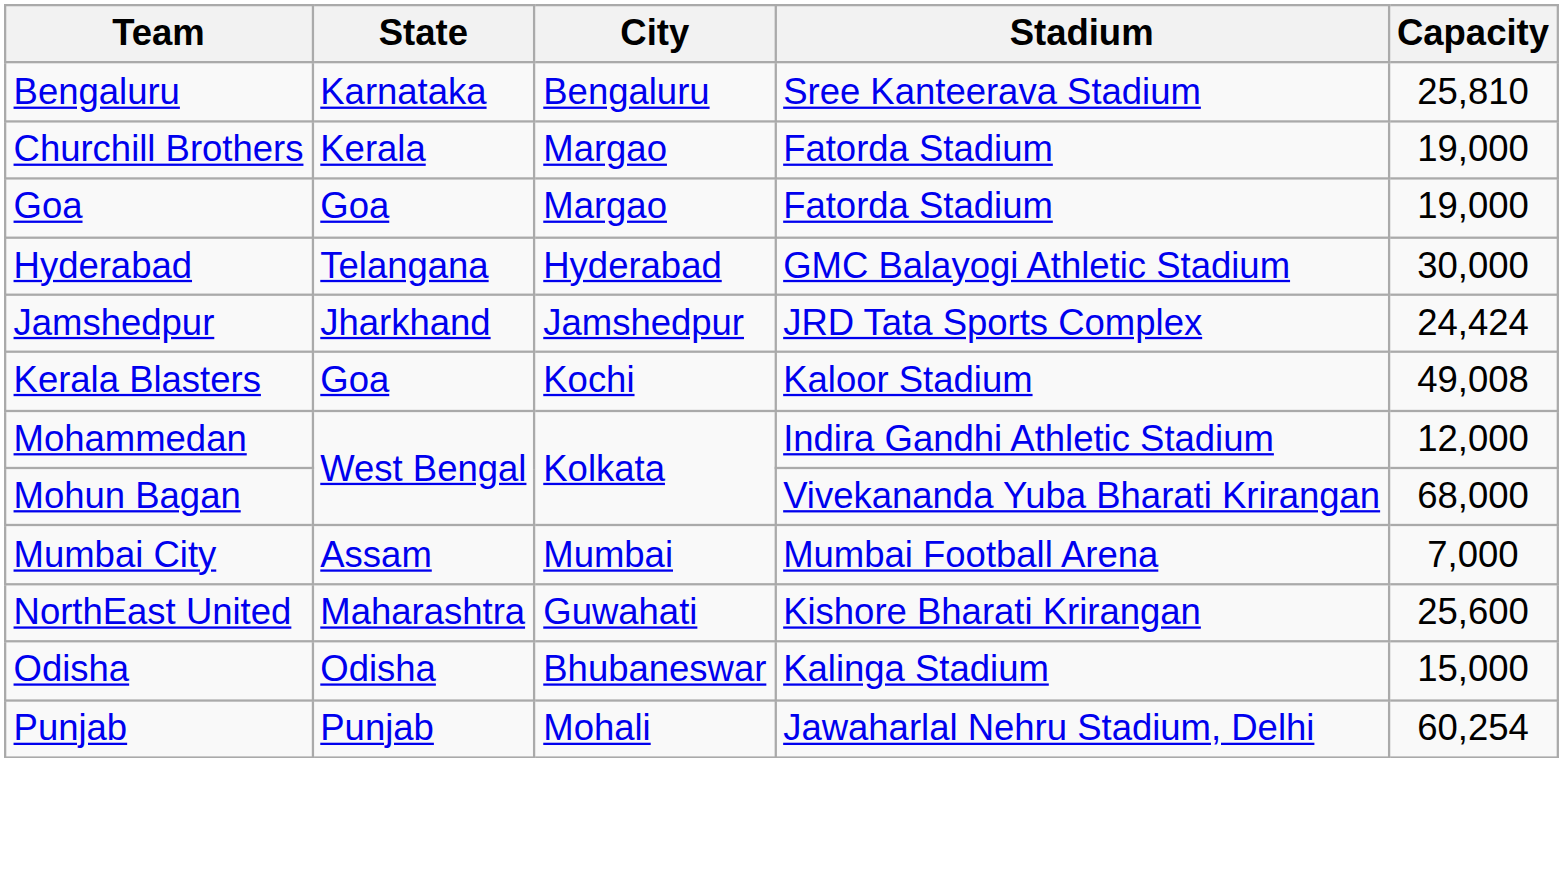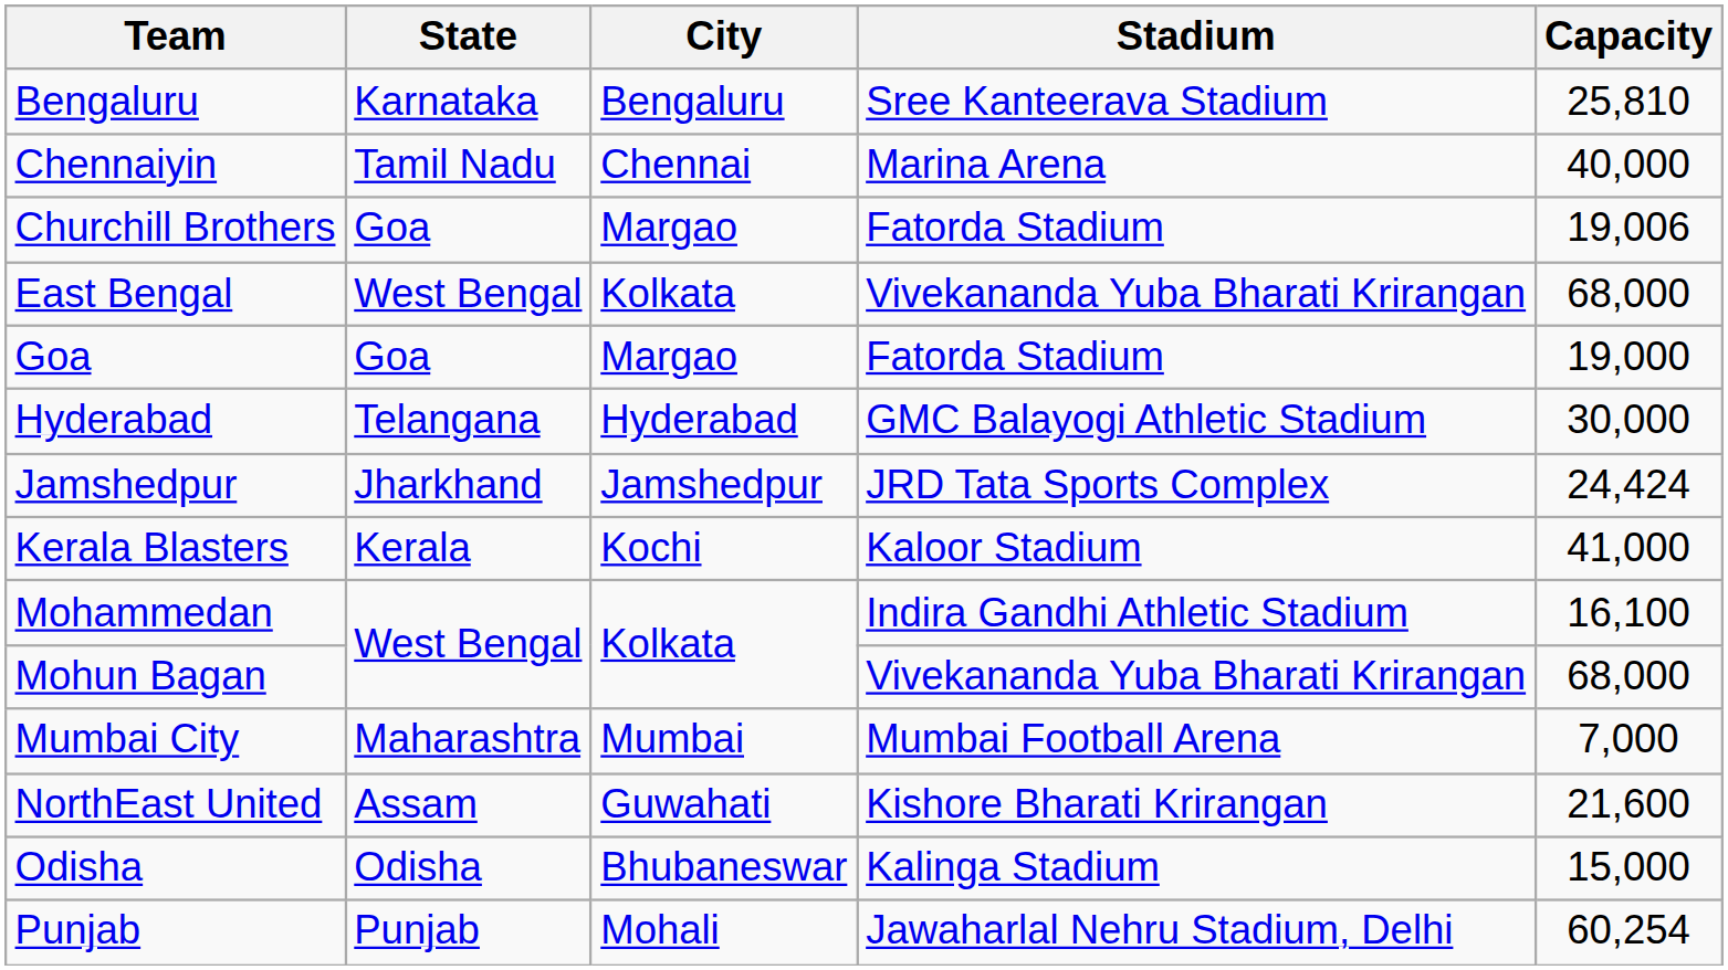+ row: Chennaiyin | Tamil Nadu | Chennai | Marina Arena | 40,000
Churchill Brothers | State: Kerala -> Goa
Churchill Brothers | Capacity: 19,000 -> 19,006
+ row: East Bengal | West Bengal | Kolkata | Vivekananda Yuba Bharati Krirangan | 68,000
Kerala Blasters | State: Goa -> Kerala
Kerala Blasters | Capacity: 49,008 -> 41,000
Mohammedan | Capacity: 12,000 -> 16,100
Mumbai City | State: Assam -> Maharashtra
NorthEast United | State: Maharashtra -> Assam
NorthEast United | Capacity: 25,600 -> 21,600
